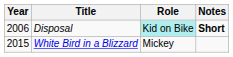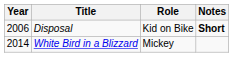Disposal | Role: paleturquoise background -> no background
White Bird in a Blizzard | Year: 2015 -> 2014
